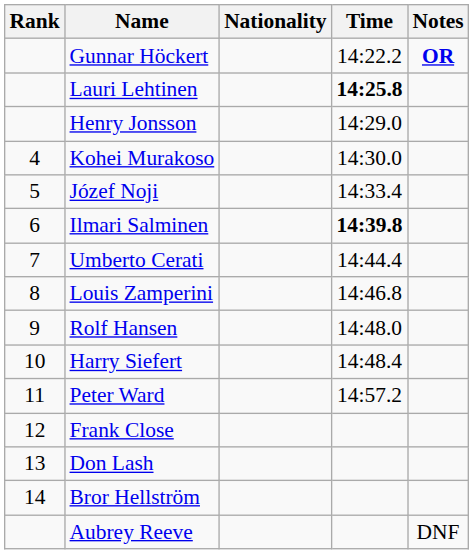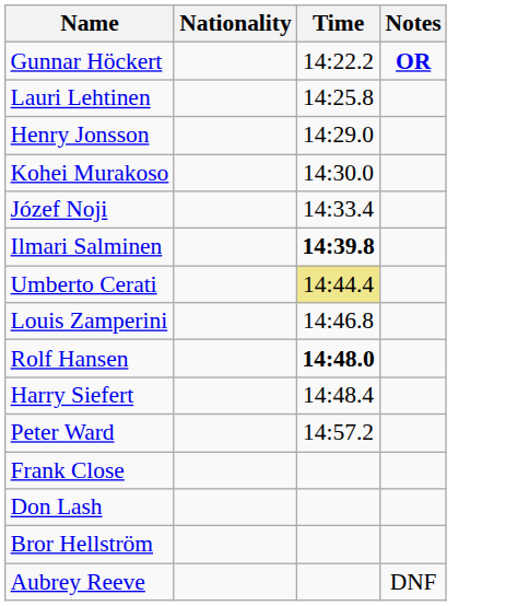- column: Rank | 4 | 5 | 6 | 7 | 8 | 9 | 10 | 11 | 12 | 13 | 14
Lauri Lehtinen | Time: bold -> normal
Umberto Cerati | Time: no background -> khaki background
Rolf Hansen | Time: normal -> bold
